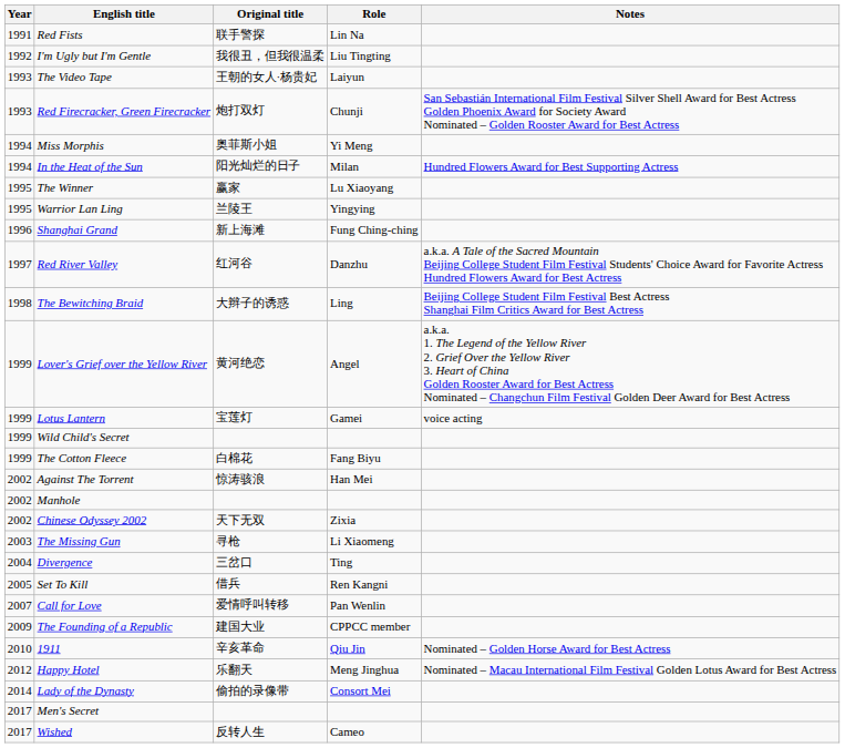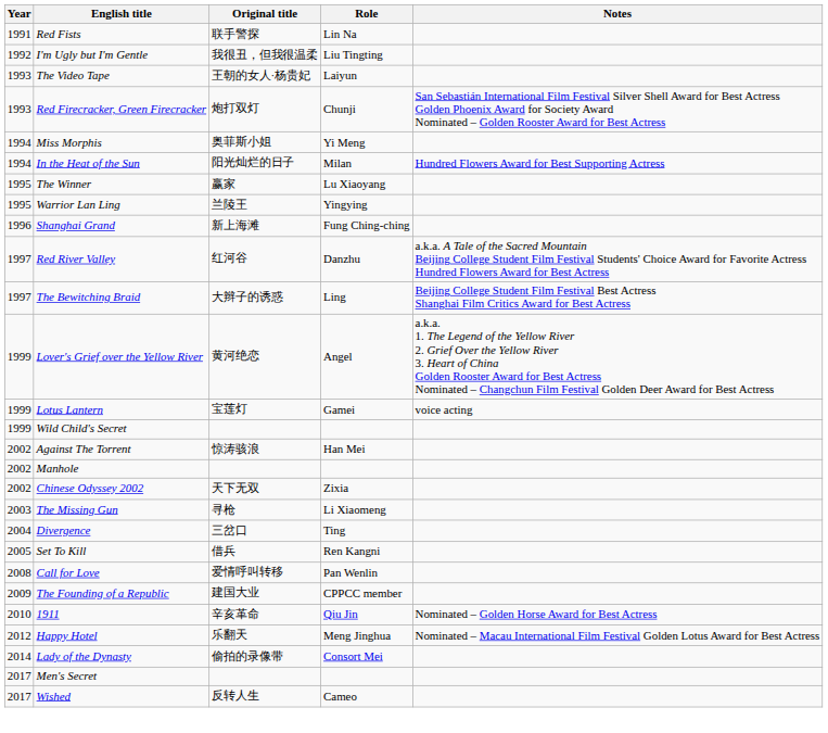The Bewitching Braid | Year: 1998 -> 1997
- row: 1999 | The Cotton Fleece | 白棉花 | Fang Biyu
Call for Love | Year: 2007 -> 2008
